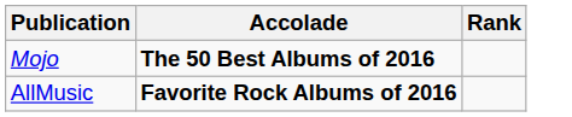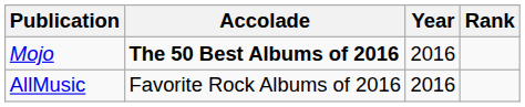+ column: Year | 2016 | 2016
AllMusic | Accolade: bold -> normal
